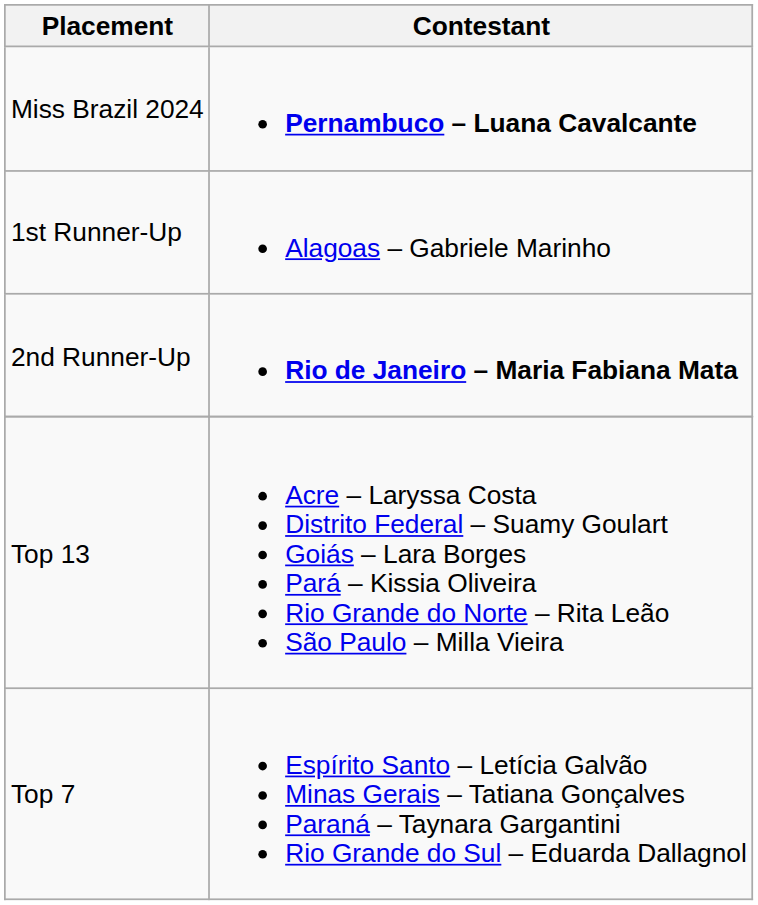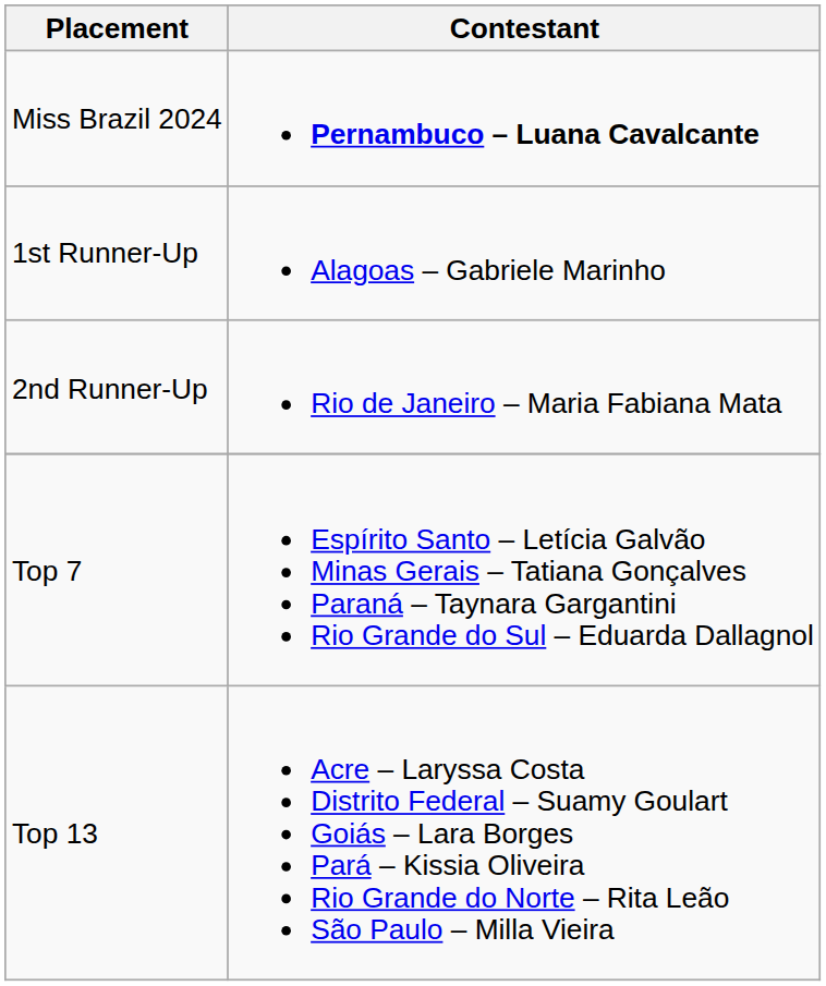2nd Runner-Up | Contestant: bold -> normal
rows swapped: Top 7 <-> Top 13
